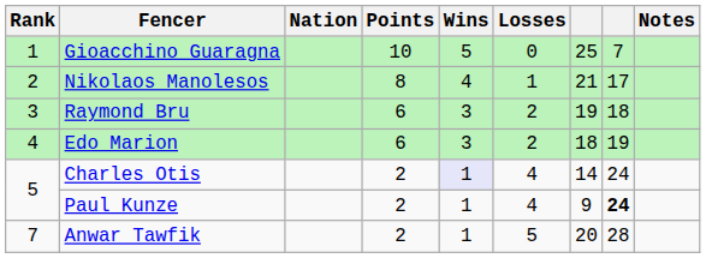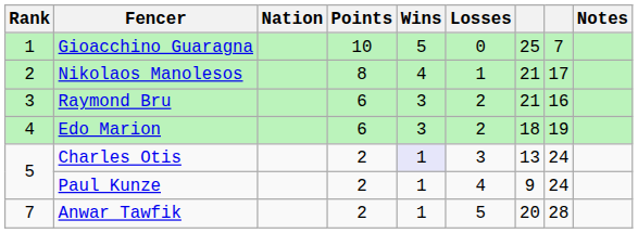Raymond Bru | column 7: 19 -> 21
Raymond Bru | column 8: 18 -> 16
Charles Otis | Losses: 4 -> 3
Charles Otis | column 7: 14 -> 13
Paul Kunze | column 8: bold -> normal
